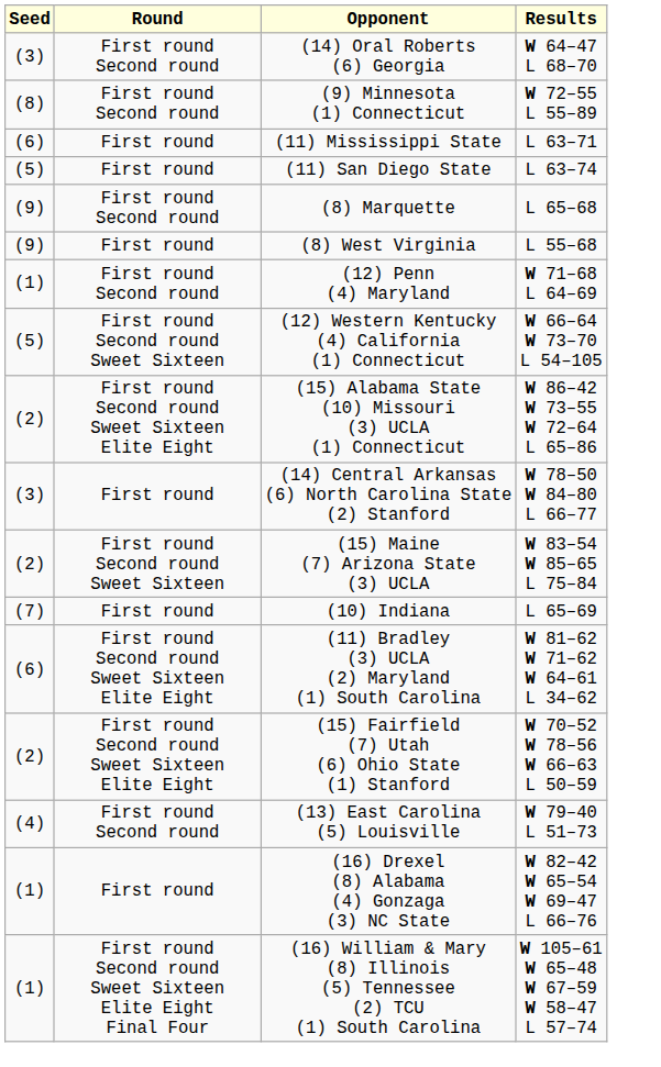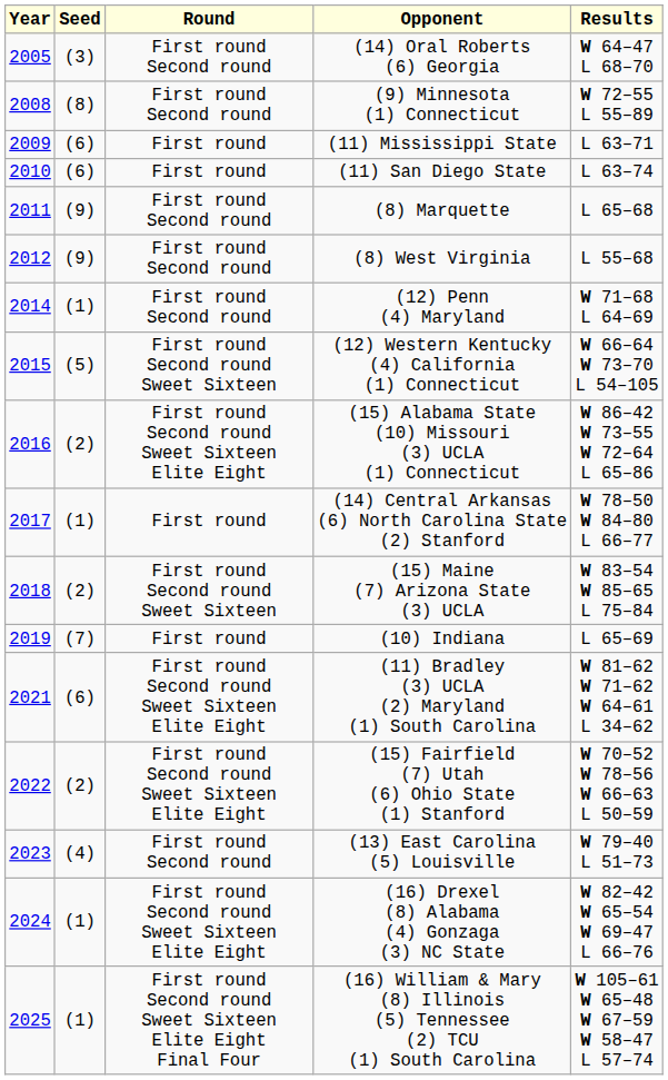+ column: Year | 2005 | 2008 | 2009 | 2010 | 2011 | 2012 | 2014 | 2015 | 2016 | 2017 | 2018 | 2019 | 2021 | 2022 | 2023 | 2024 | 2025
(11) San Diego State | Seed: (5) -> (6)
(8) West Virginia | Round: First round -> First round Second round
(14) Central Arkansas (6) North Carolina State (2) Stanford | Seed: (3) -> (1)
(16) Drexel (8) Alabama (4) Gonzaga (3) NC State | Round: First round -> First round Second round Sweet Sixteen Elite Eight
